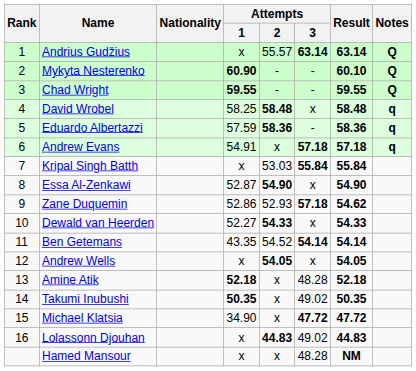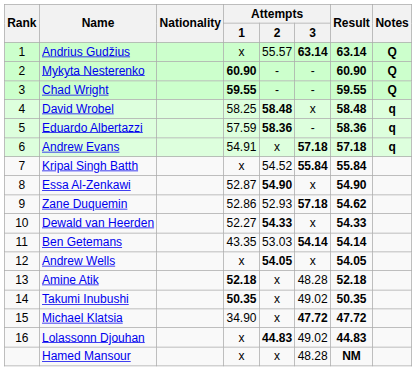Mykyta Nesterenko | Result: 60.10 -> 60.90
Kripal Singh Batth | Attempts / 2: 53.03 -> 54.52
Ben Getemans | Attempts / 2: 54.52 -> 53.03
